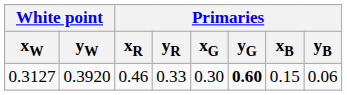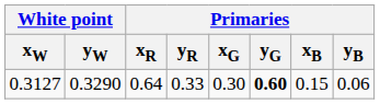0.3127 | White point / yW: 0.3920 -> 0.3290
0.3127 | Primaries / xR: 0.46 -> 0.64
